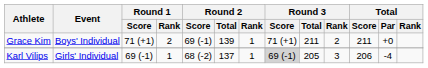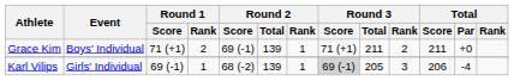Karl Vilips | Round 2 / Total: 137 -> 139
